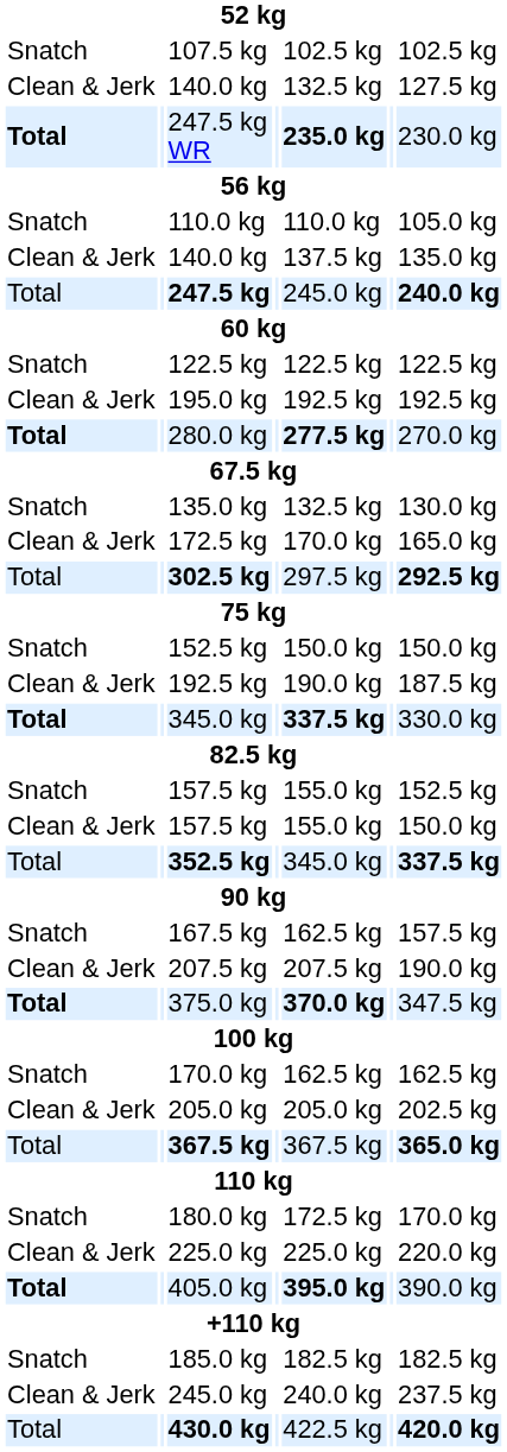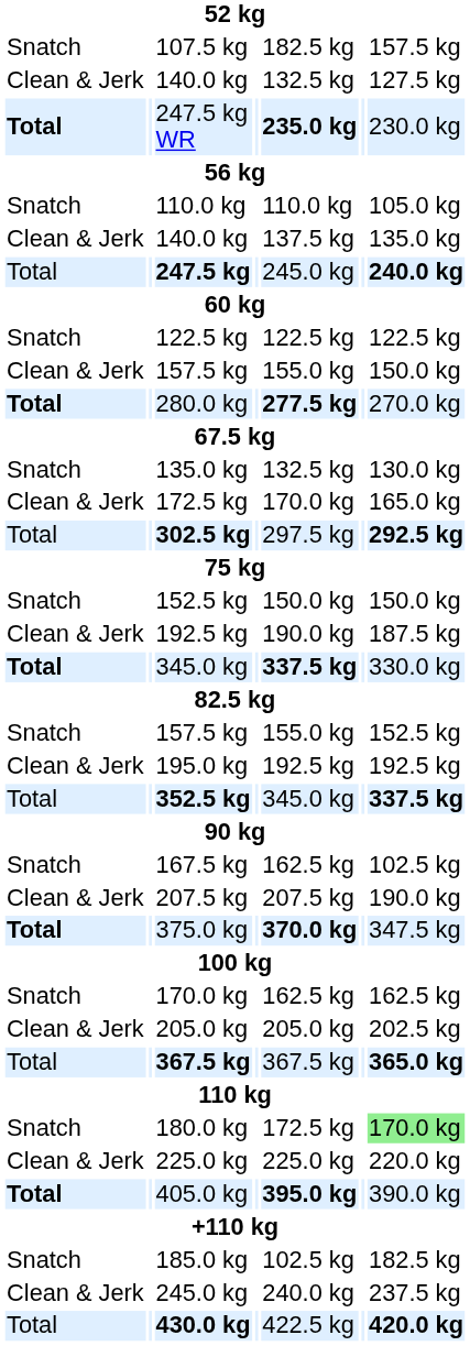107.5 kg | column 5: 102.5 kg -> 182.5 kg
107.5 kg | column 7: 102.5 kg -> 157.5 kg
rows swapped: Clean & Jerk / 157.5 kg <-> 195.0 kg
167.5 kg | column 7: 157.5 kg -> 102.5 kg
180.0 kg | column 7: no background -> lightgreen background
185.0 kg | column 5: 182.5 kg -> 102.5 kg
